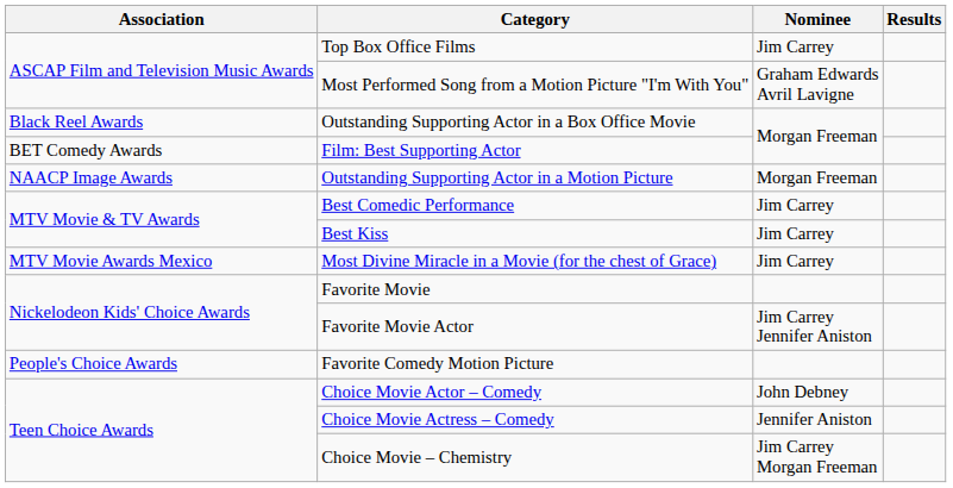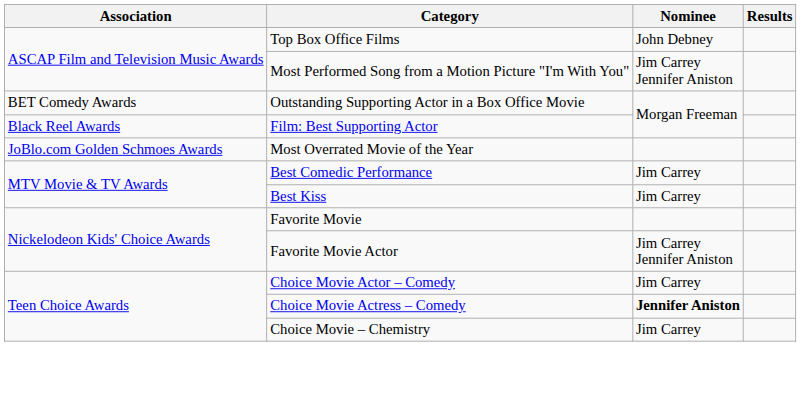Top Box Office Films | Nominee: Jim Carrey -> John Debney
Most Performed Song from a Motion Picture "I'm With You" | Nominee: Graham Edwards Avril Lavigne -> Jim Carrey Jennifer Aniston
Outstanding Supporting Actor in a Box Office Movie | Association: Black Reel Awards -> BET Comedy Awards
Film: Best Supporting Actor | Association: BET Comedy Awards -> Black Reel Awards
+ row: JoBlo.com Golden Schmoes Awards | Most Overrated Movie of the Year
- row: NAACP Image Awards | Outstanding Supporting Actor in a Motion Picture | Morgan Freeman
- row: MTV Movie Awards Mexico | Most Divine Miracle in a Movie (for the chest of Grace) | Jim Carrey
- row: People's Choice Awards | Favorite Comedy Motion Picture
Choice Movie Actor – Comedy | Nominee: John Debney -> Jim Carrey
Choice Movie Actress – Comedy | Nominee: normal -> bold
Choice Movie – Chemistry | Nominee: Jim Carrey Morgan Freeman -> Jim Carrey
